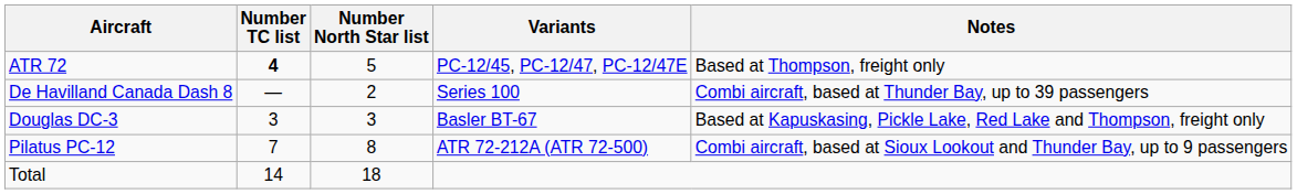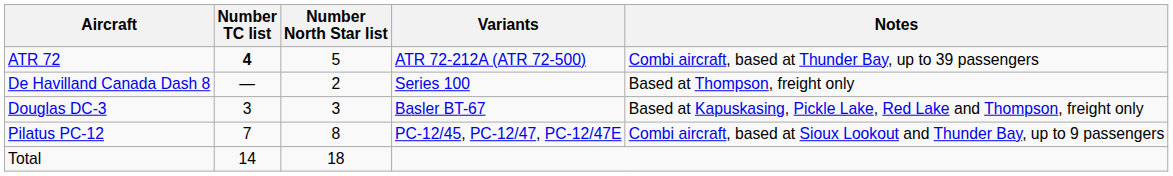ATR 72 | Variants: PC-12/45, PC-12/47, PC-12/47E -> ATR 72-212A (ATR 72-500)
ATR 72 | Notes: Based at Thompson, freight only -> Combi aircraft, based at Thunder Bay, up to 39 passengers
De Havilland Canada Dash 8 | Notes: Combi aircraft, based at Thunder Bay, up to 39 passengers -> Based at Thompson, freight only
Pilatus PC-12 | Variants: ATR 72-212A (ATR 72-500) -> PC-12/45, PC-12/47, PC-12/47E
